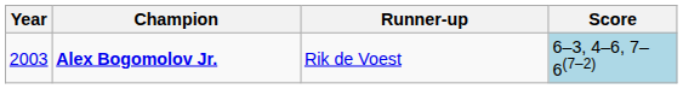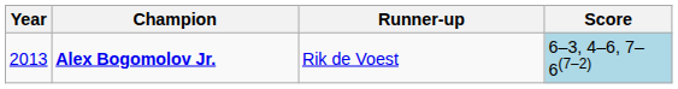Alex Bogomolov Jr. | Year: 2003 -> 2013
